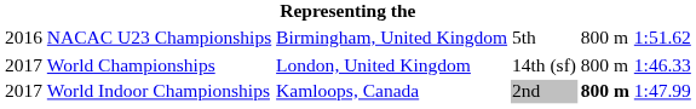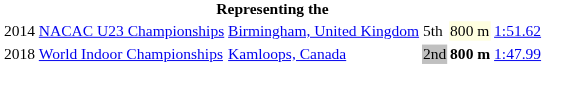NACAC U23 Championships | column 1: 2016 -> 2014
NACAC U23 Championships | column 5: no background -> lightyellow background
- row: 2017 | World Championships | London, United Kingdom | 14th (sf) | 800 m | 1:46.33
World Indoor Championships | column 1: 2017 -> 2018
